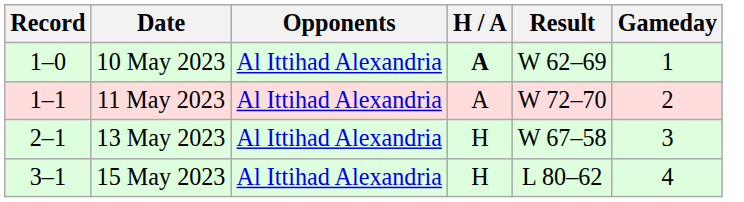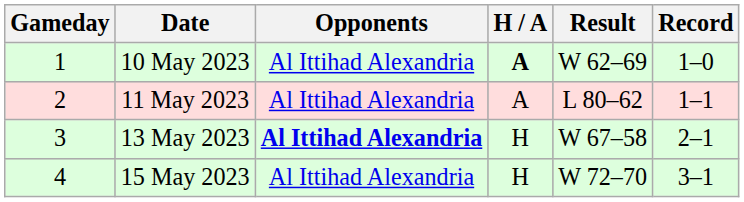columns swapped: Gameday <-> Record
11 May 2023 | Result: W 72–70 -> L 80–62
13 May 2023 | Opponents: normal -> bold
15 May 2023 | Result: L 80–62 -> W 72–70
